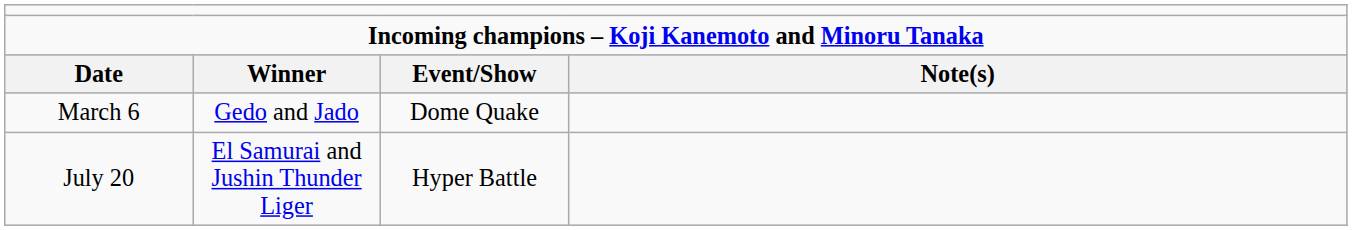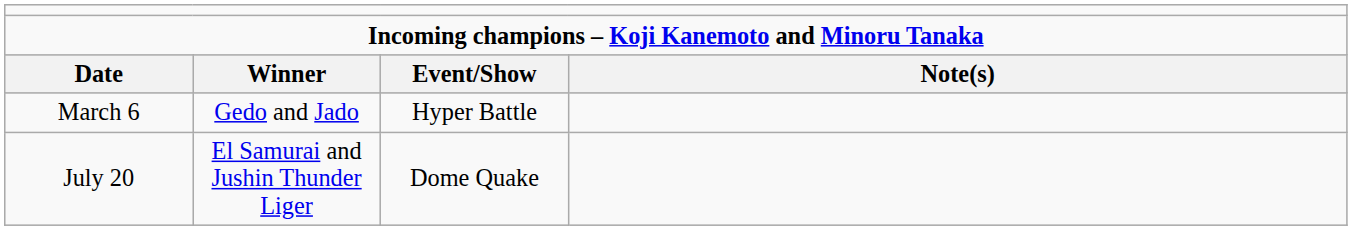March 6 | column 3: Dome Quake -> Hyper Battle
July 20 | column 3: Hyper Battle -> Dome Quake
